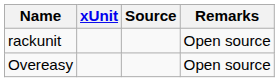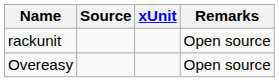columns swapped: xUnit <-> Source
